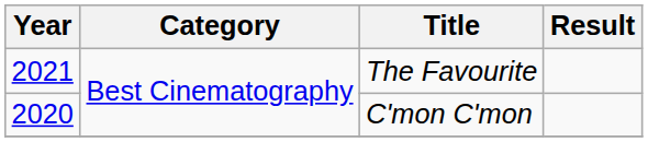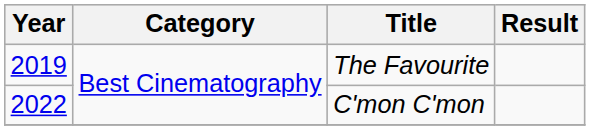The Favourite | Year: 2021 -> 2019
C'mon C'mon | Year: 2020 -> 2022
